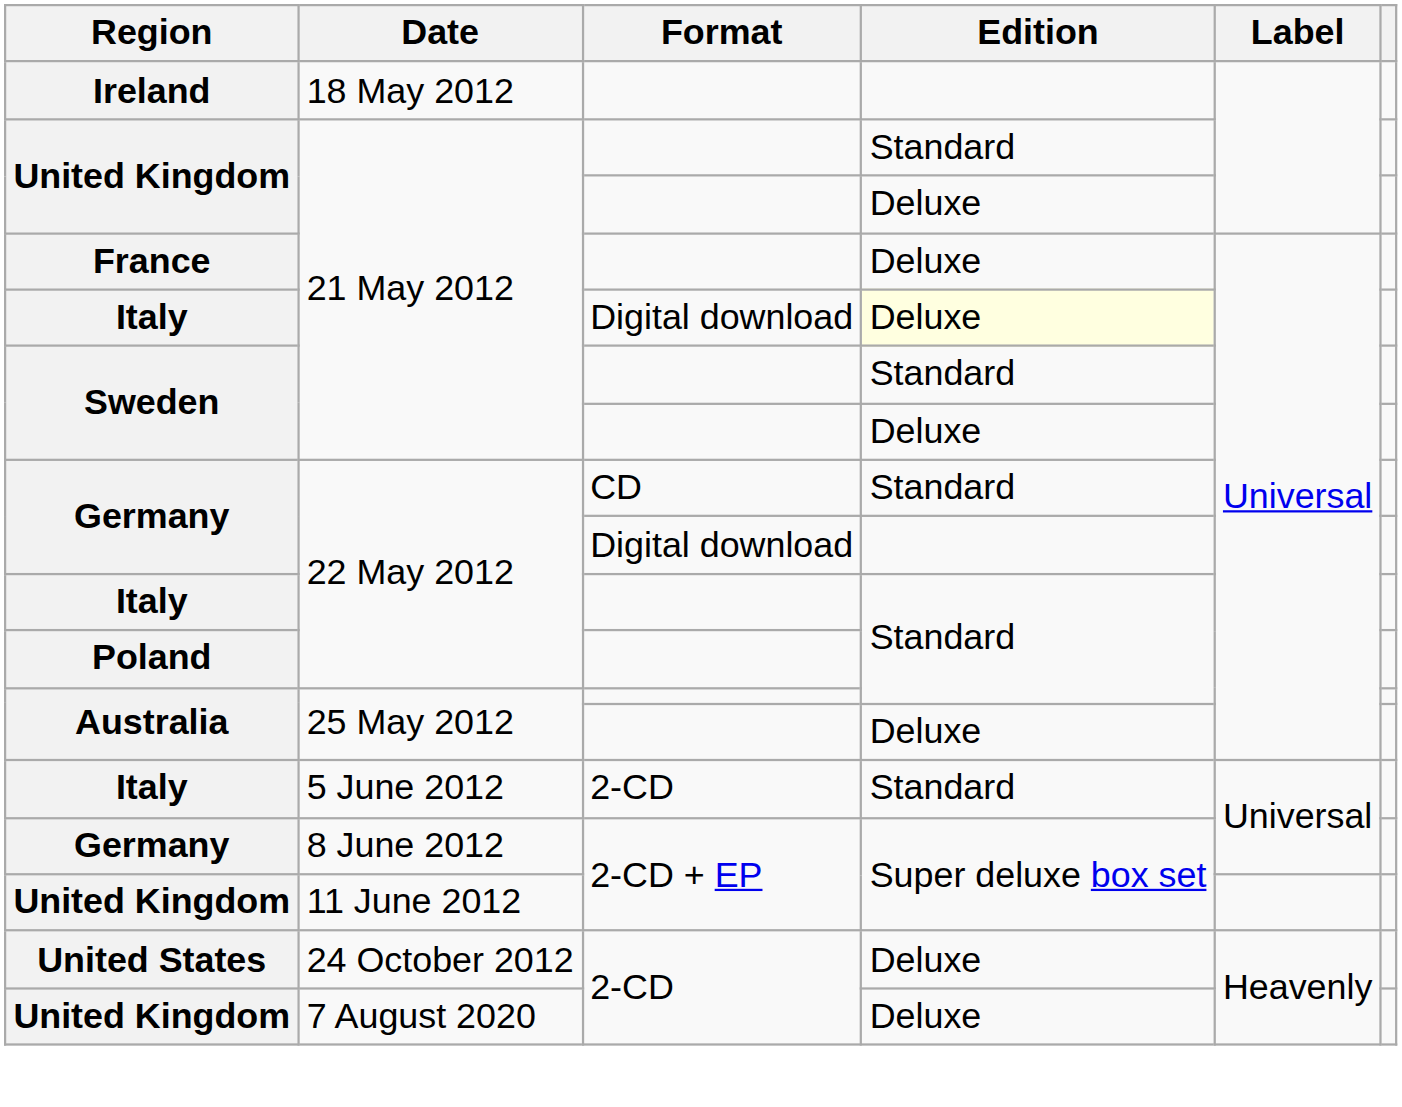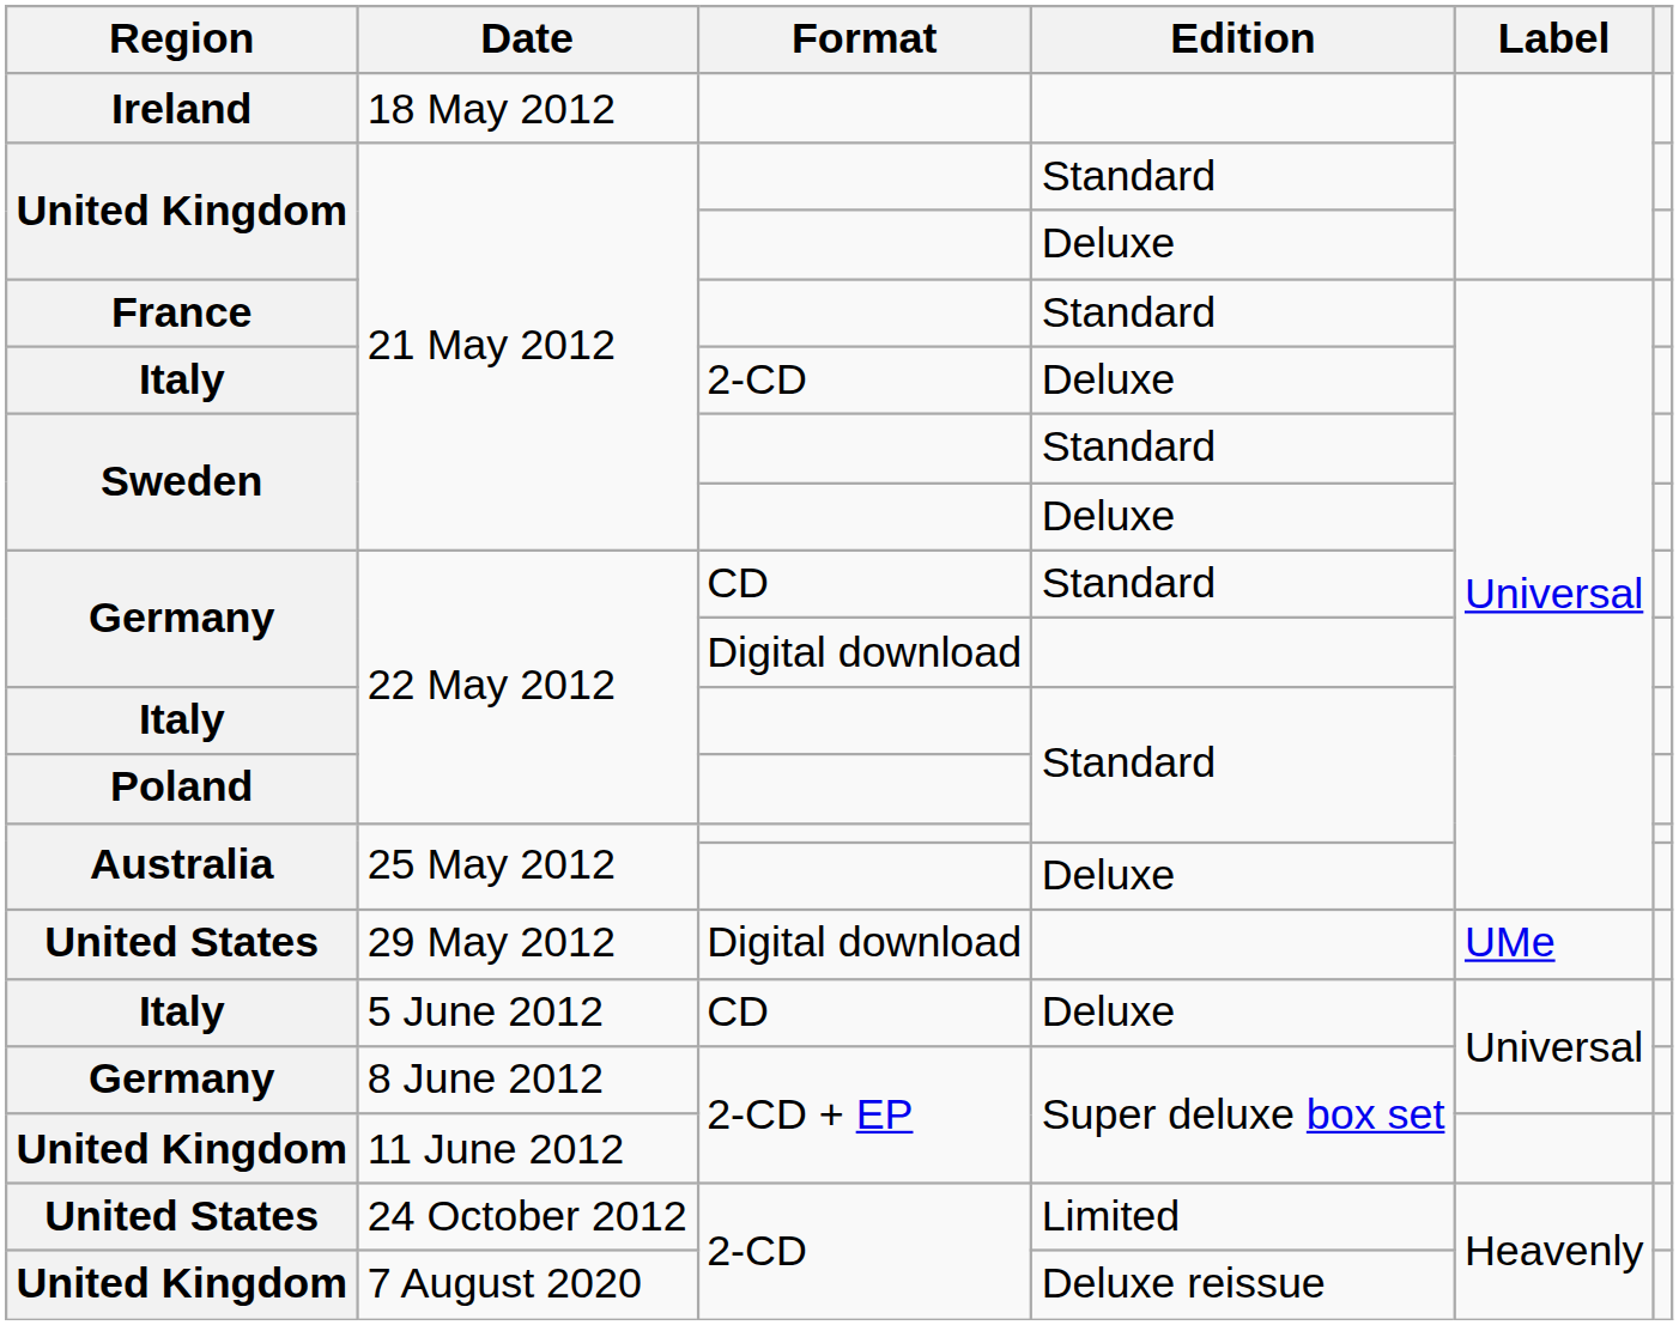France / 21 May 2012 | Edition: Deluxe -> Standard
Italy / 21 May 2012 | Format: Digital download -> 2-CD
Italy / 21 May 2012 | Edition: lightyellow background -> no background
+ row: United States | 29 May 2012 | Digital download | UMe
5 June 2012 | Format: 2-CD -> CD
5 June 2012 | Edition: Standard -> Deluxe
24 October 2012 | Edition: Deluxe -> Limited
7 August 2020 | Edition: Deluxe -> Deluxe reissue
